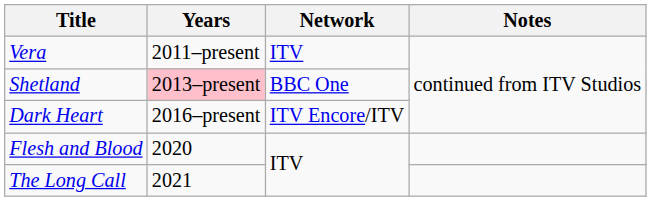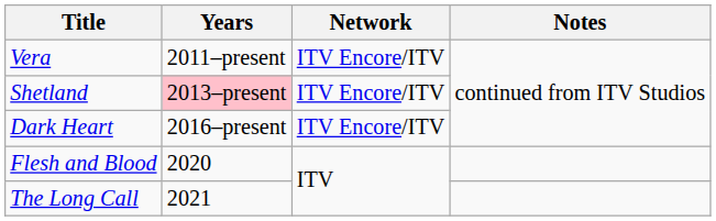Vera | Network: ITV -> ITV Encore/ITV
Shetland | Network: BBC One -> ITV Encore/ITV
